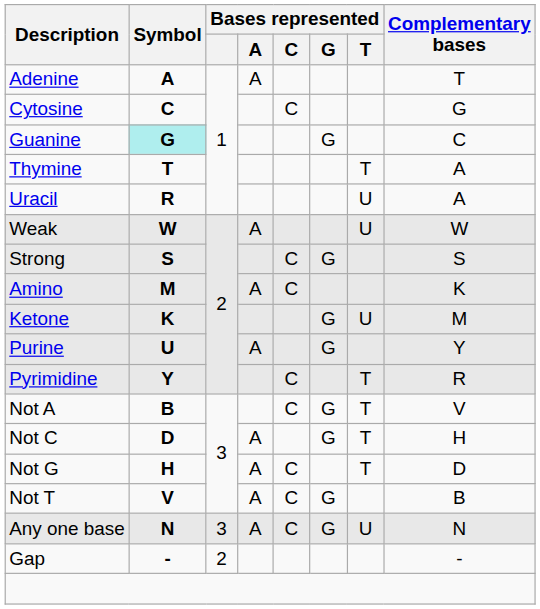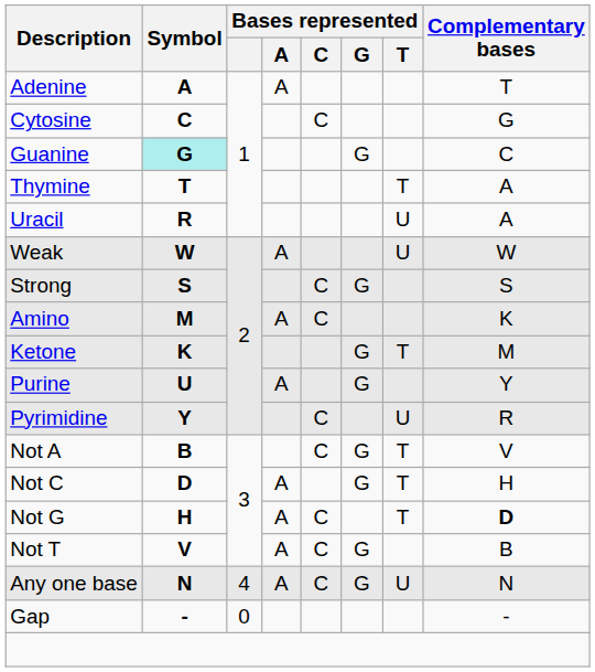Ketone | Bases represented / T: U -> T
Pyrimidine | Bases represented / T: T -> U
Not G | Complementary bases: normal -> bold
Any one base | Bases represented: 3 -> 4
Gap | Bases represented: 2 -> 0
